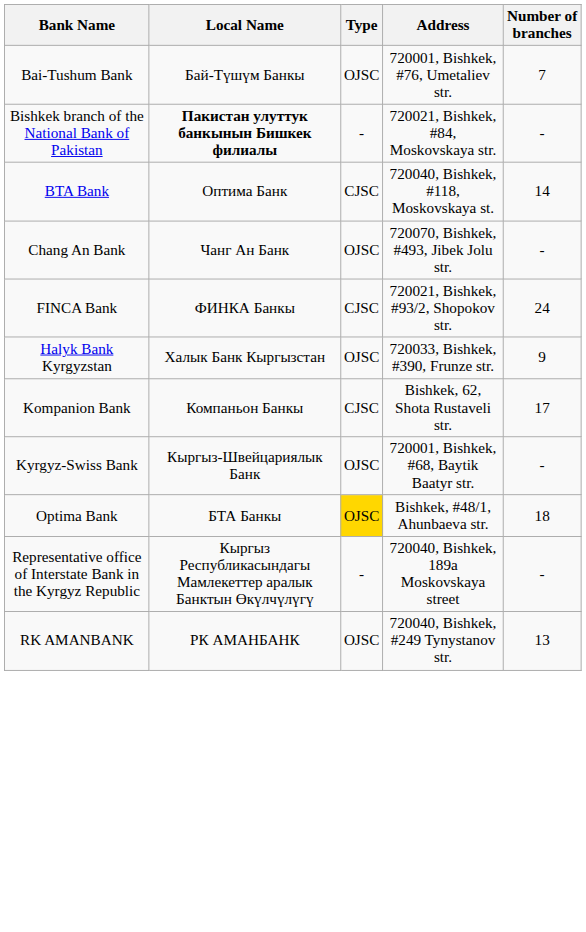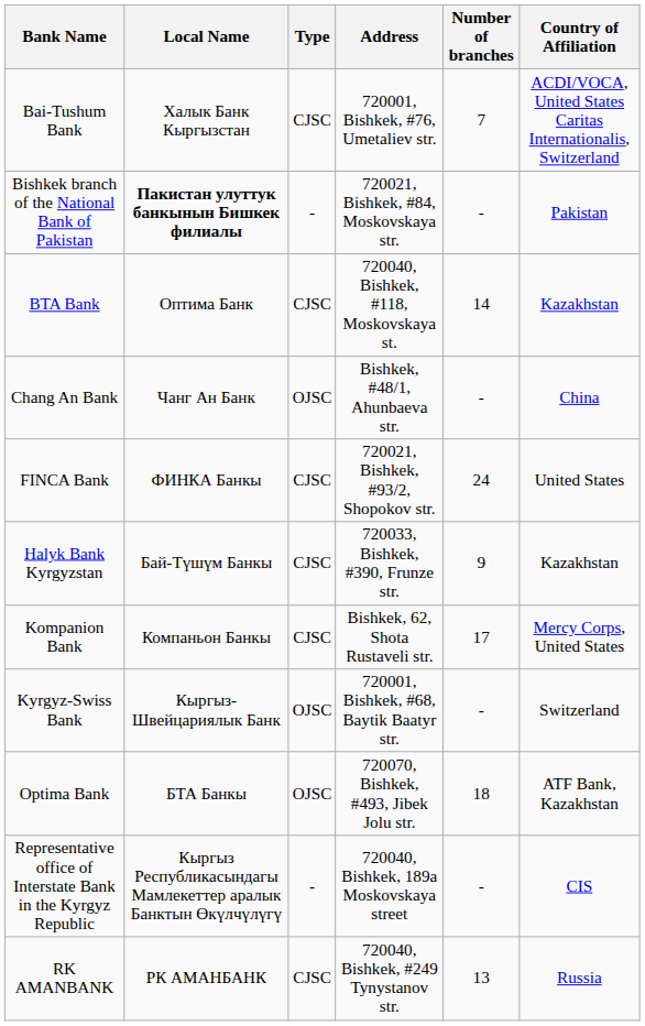+ column: Country of Affiliation | ACDI/VOCA, United States Caritas Internationalis, Switzerland | Pakistan | Kazakhstan | China | United States | Kazakhstan | Mercy Corps, United States | Switzerland | ATF Bank, Kazakhstan | CIS | Russia
Bai-Tushum Bank | Local Name: Бай-Түшүм Банкы -> Халык Банк Кыргызстан
Bai-Tushum Bank | Type: OJSC -> CJSC
Chang An Bank | Address: 720070, Bishkek, #493, Jibek Jolu str. -> Bishkek, #48/1, Ahunbaeva str.
Halyk Bank Kyrgyzstan | Local Name: Халык Банк Кыргызстан -> Бай-Түшүм Банкы
Halyk Bank Kyrgyzstan | Type: OJSC -> CJSC
Optima Bank | Type: gold background -> no background
Optima Bank | Address: Bishkek, #48/1, Ahunbaeva str. -> 720070, Bishkek, #493, Jibek Jolu str.
RK AMANBANK | Type: OJSC -> CJSC
